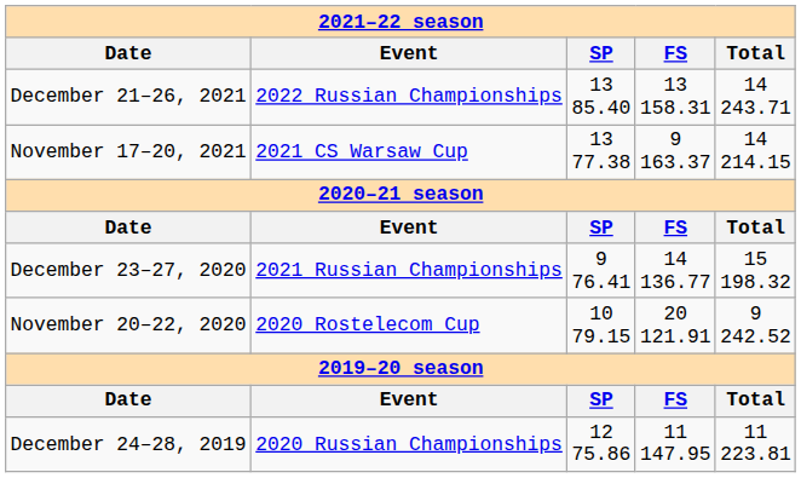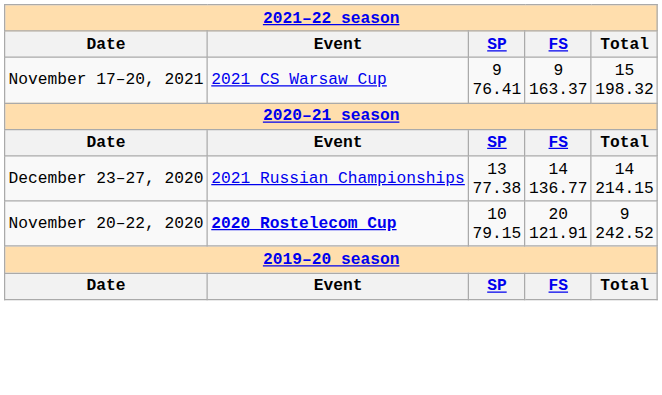- row: December 21–26, 2021 | 2022 Russian Championships | 13 85.40 | 13 158.31 | 14 243.71
November 17–20, 2021 | column 3: 13 77.38 -> 9 76.41
November 17–20, 2021 | column 5: 14 214.15 -> 15 198.32
December 23–27, 2020 | column 3: 9 76.41 -> 13 77.38
December 23–27, 2020 | column 5: 15 198.32 -> 14 214.15
November 20–22, 2020 | column 2: normal -> bold
- row: December 24–28, 2019 | 2020 Russian Championships | 12 75.86 | 11 147.95 | 11 223.81
